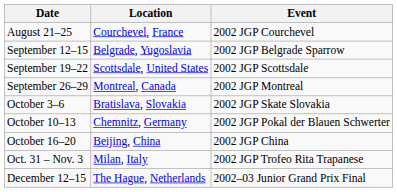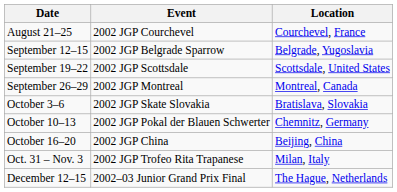columns swapped: Event <-> Location
